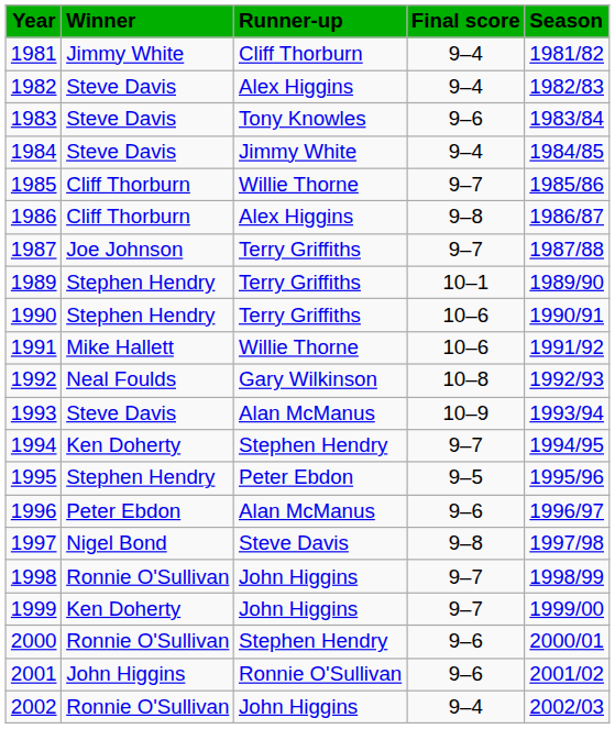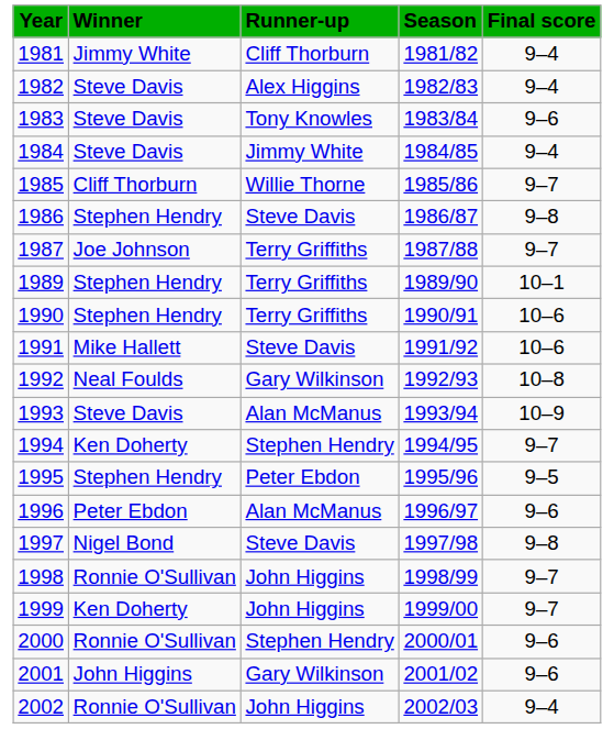columns swapped: Final score <-> Season
1986 | Winner: Cliff Thorburn -> Stephen Hendry
1986 | Runner-up: Alex Higgins -> Steve Davis
1991 | Runner-up: Willie Thorne -> Steve Davis
2001 | Runner-up: Ronnie O'Sullivan -> Gary Wilkinson
